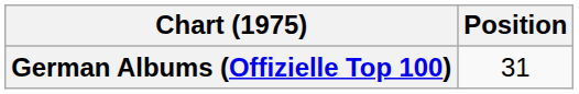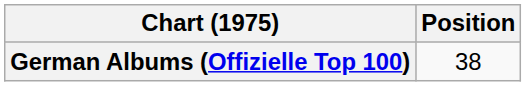German Albums (Offizielle Top 100) | Position: 31 -> 38
